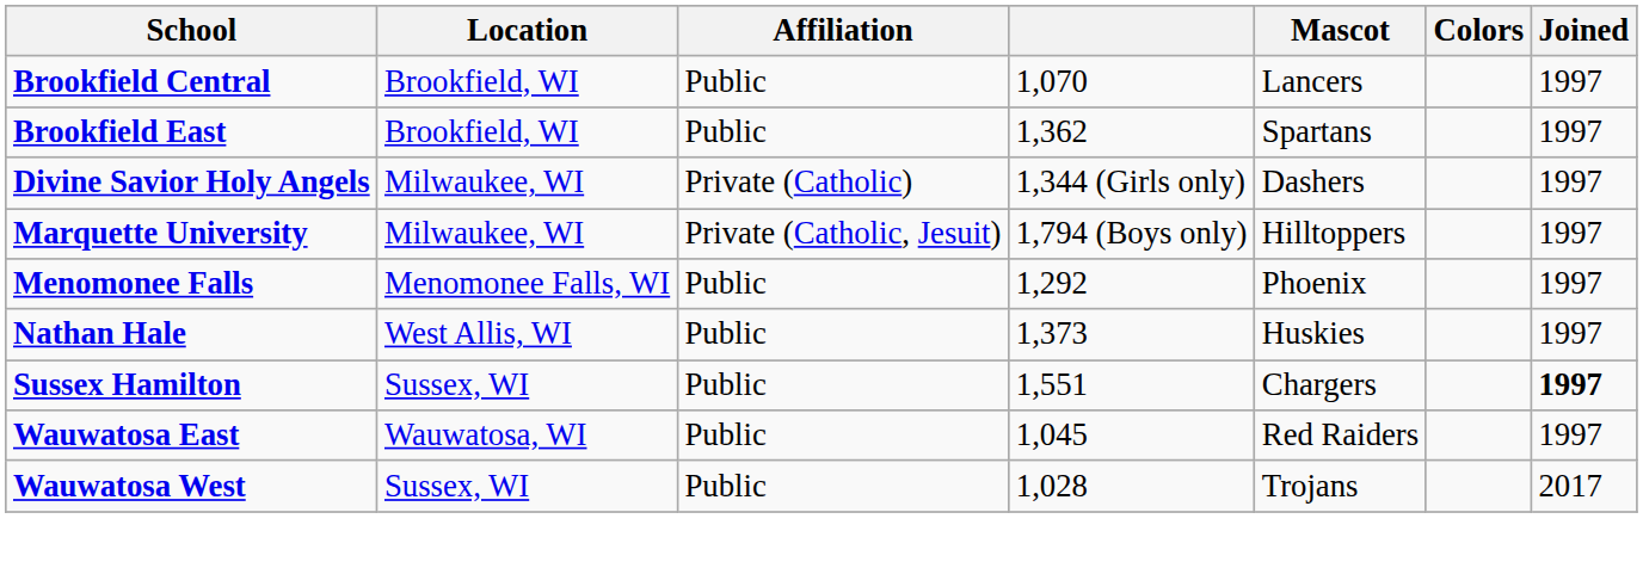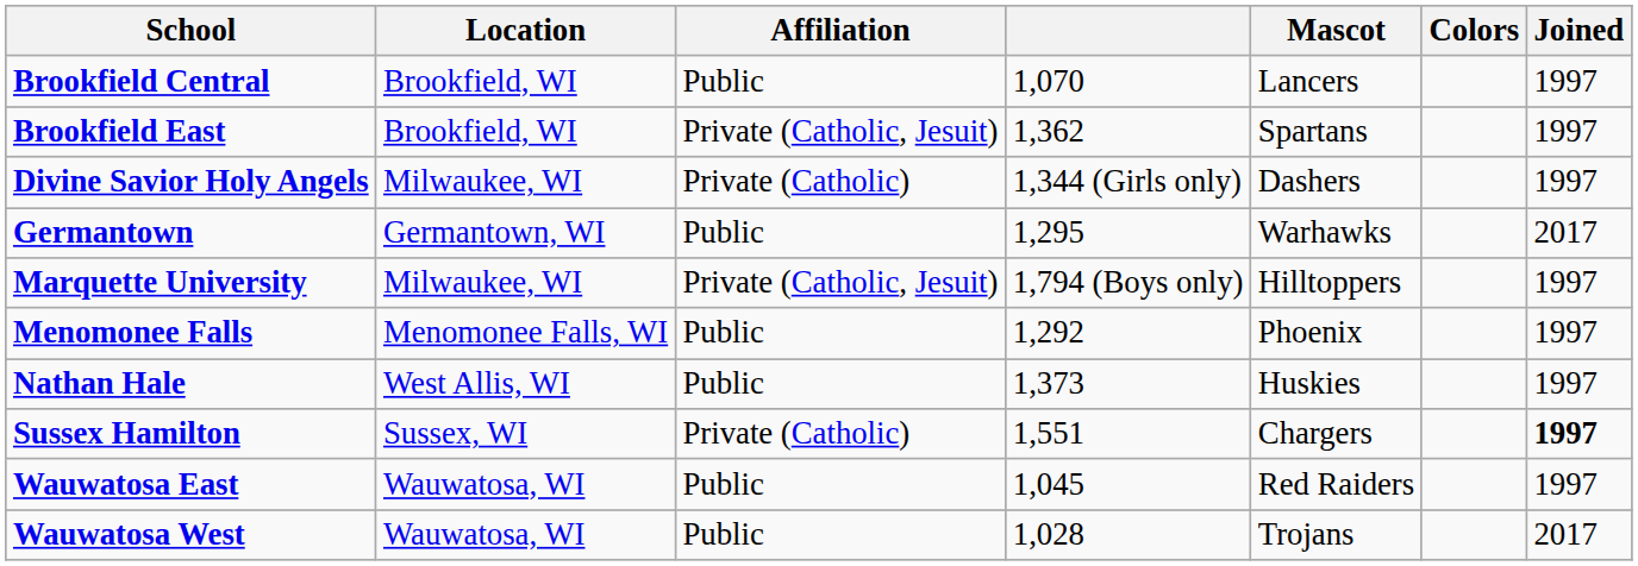Brookfield East | Affiliation: Public -> Private (Catholic, Jesuit)
+ row: Germantown | Germantown, WI | Public | 1,295 | Warhawks | 2017
Sussex Hamilton | Affiliation: Public -> Private (Catholic)
Wauwatosa West | Location: Sussex, WI -> Wauwatosa, WI
